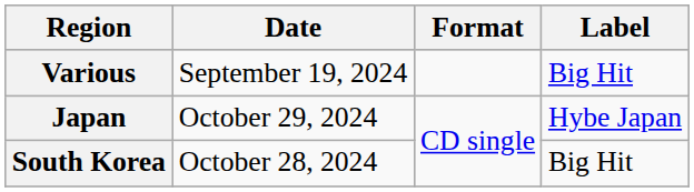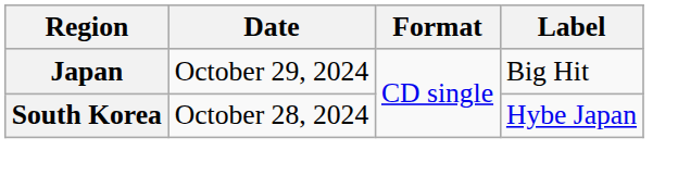- row: Various | September 19, 2024 | Big Hit
Japan | Label: Hybe Japan -> Big Hit
South Korea | Label: Big Hit -> Hybe Japan
